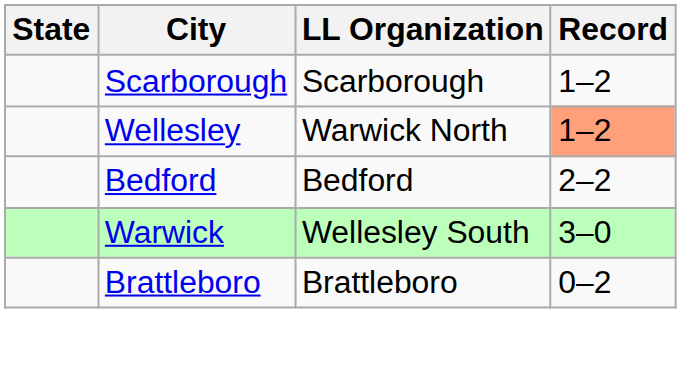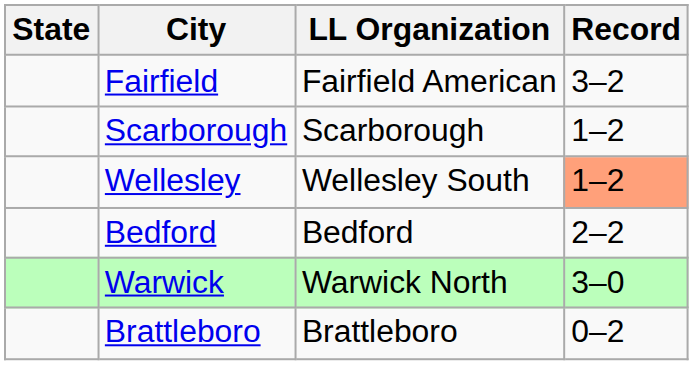+ row: Fairfield | Fairfield American | 3–2
Wellesley | LL Organization: Warwick North -> Wellesley South
Warwick | LL Organization: Wellesley South -> Warwick North
